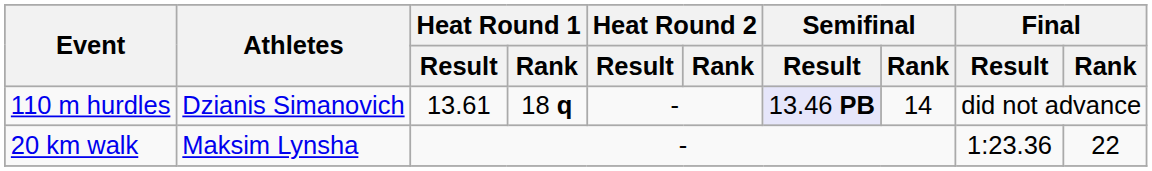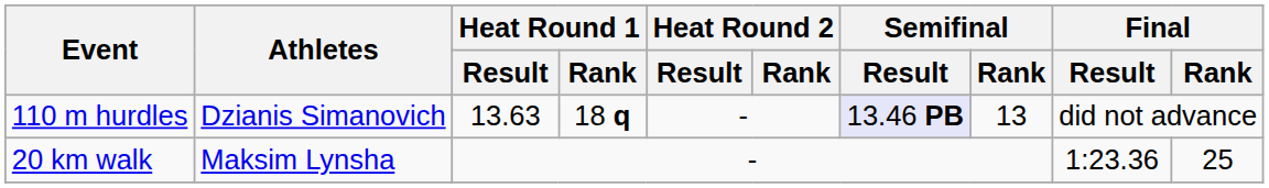110 m hurdles | Heat Round 1 / Result: 13.61 -> 13.63
110 m hurdles | Semifinal / Rank: 14 -> 13
20 km walk | Final / Rank: 22 -> 25
